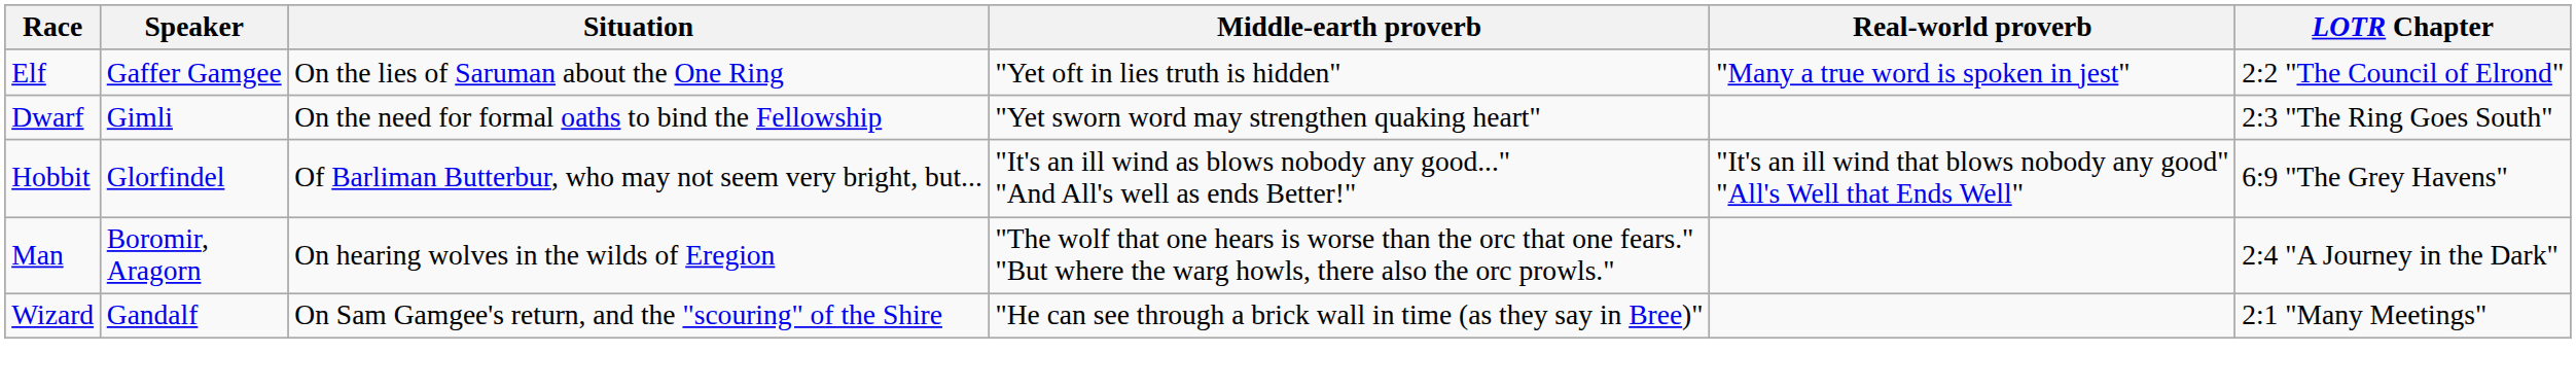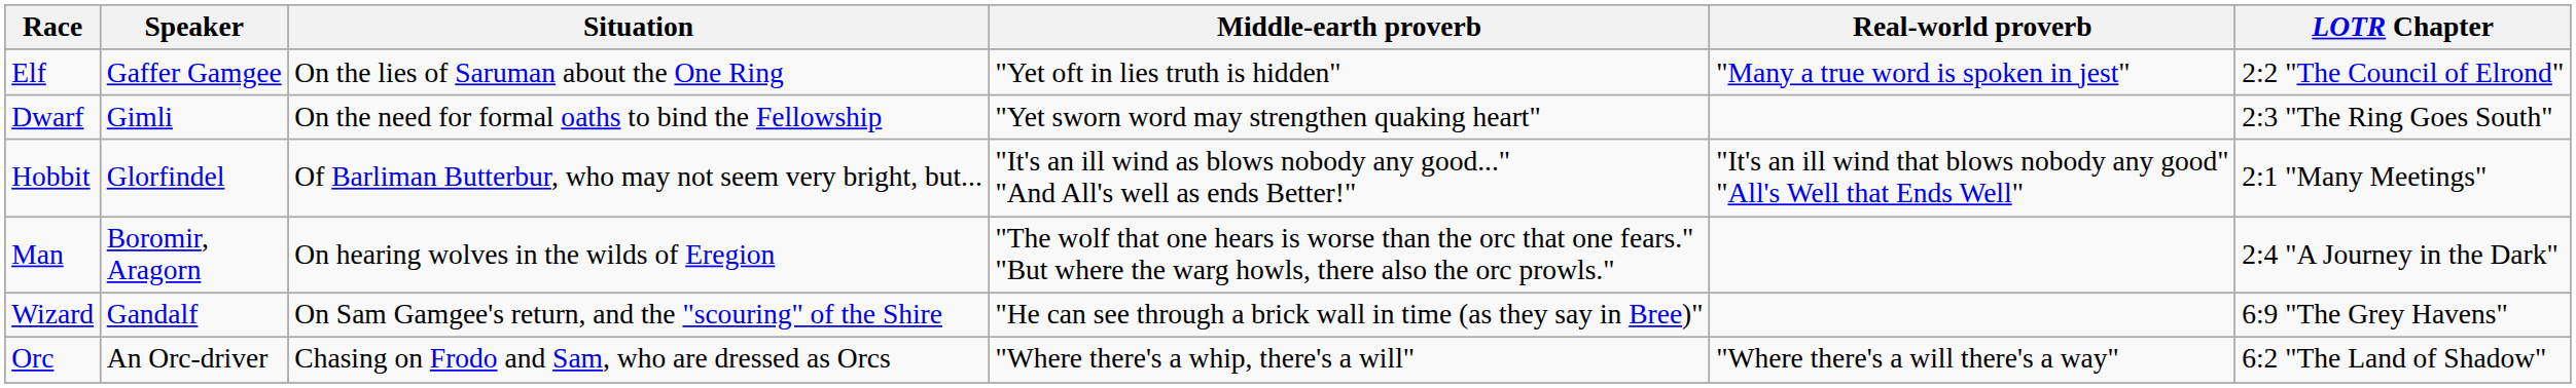Hobbit | LOTR Chapter: 6:9 "The Grey Havens" -> 2:1 "Many Meetings"
Wizard | LOTR Chapter: 2:1 "Many Meetings" -> 6:9 "The Grey Havens"
+ row: Orc | An Orc-driver | Chasing on Frodo and Sam, who are dressed as Orcs | "Where there's a whip, there's a will" | "Where there's a will there's a way" | 6:2 "The Land of Shadow"
